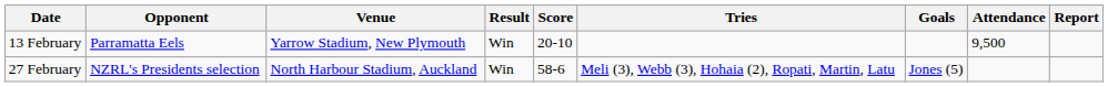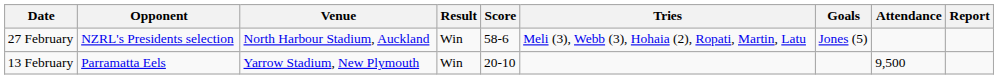rows swapped: 13 February <-> 27 February
